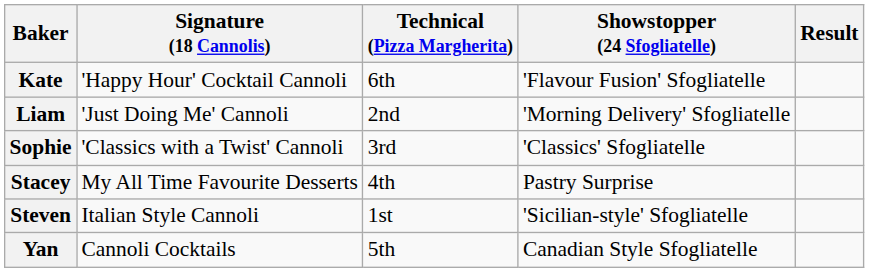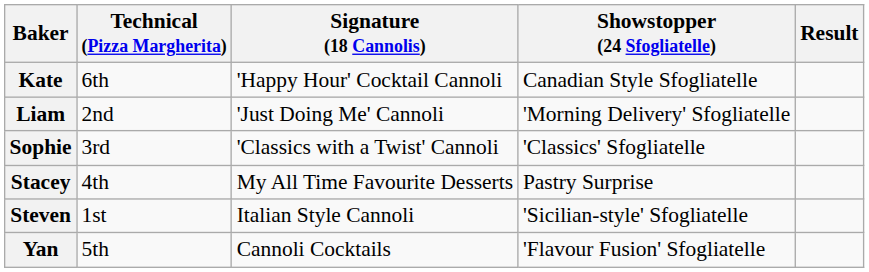columns swapped: Signature (18 Cannolis) <-> Technical (Pizza Margherita)
Kate | Showstopper (24 Sfogliatelle): 'Flavour Fusion' Sfogliatelle -> Canadian Style Sfogliatelle
Yan | Showstopper (24 Sfogliatelle): Canadian Style Sfogliatelle -> 'Flavour Fusion' Sfogliatelle
